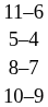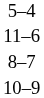rows swapped: 5–4 <-> 11–6
